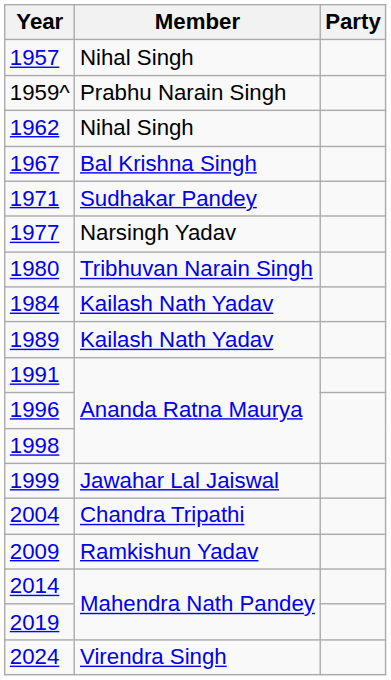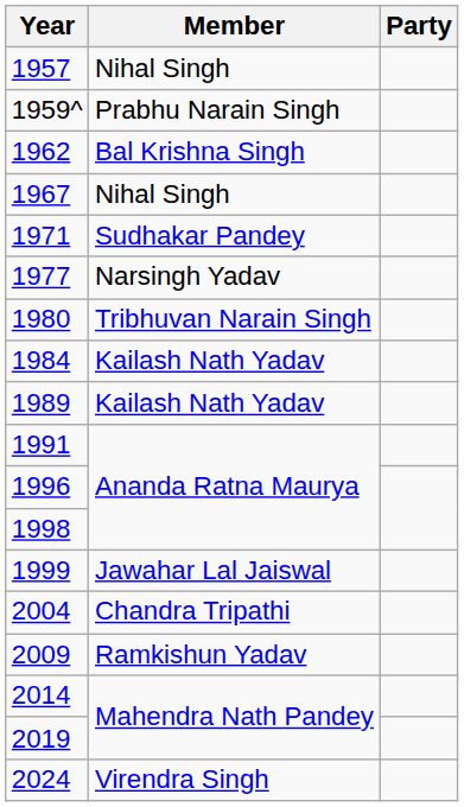1962 | Member: Nihal Singh -> Bal Krishna Singh
1967 | Member: Bal Krishna Singh -> Nihal Singh
